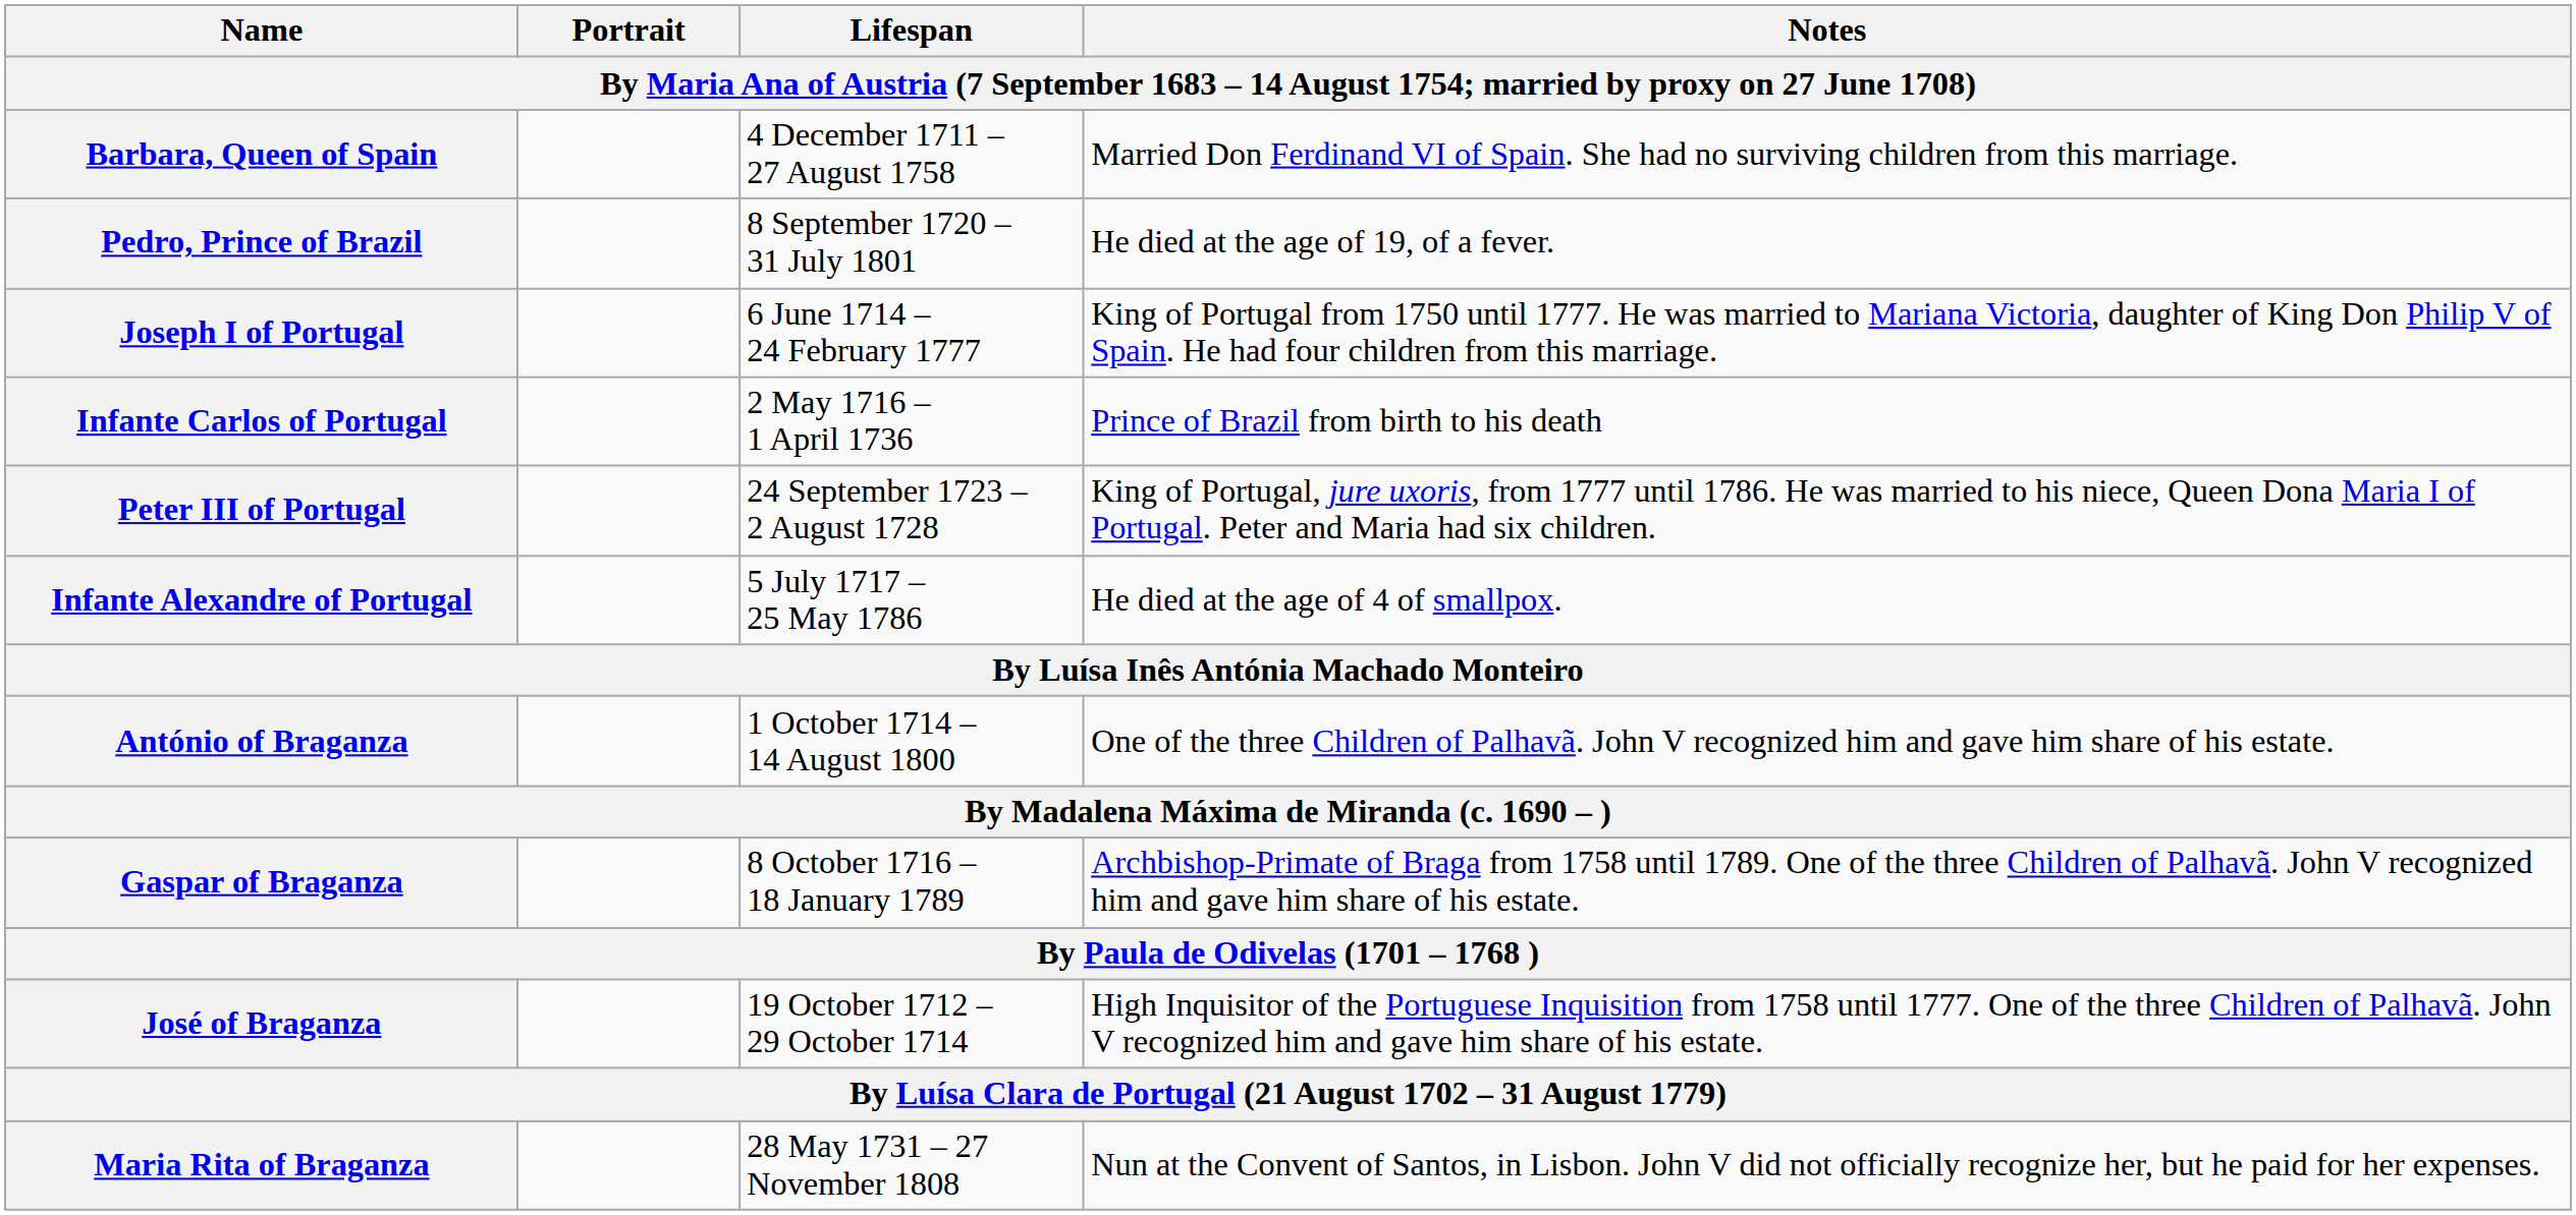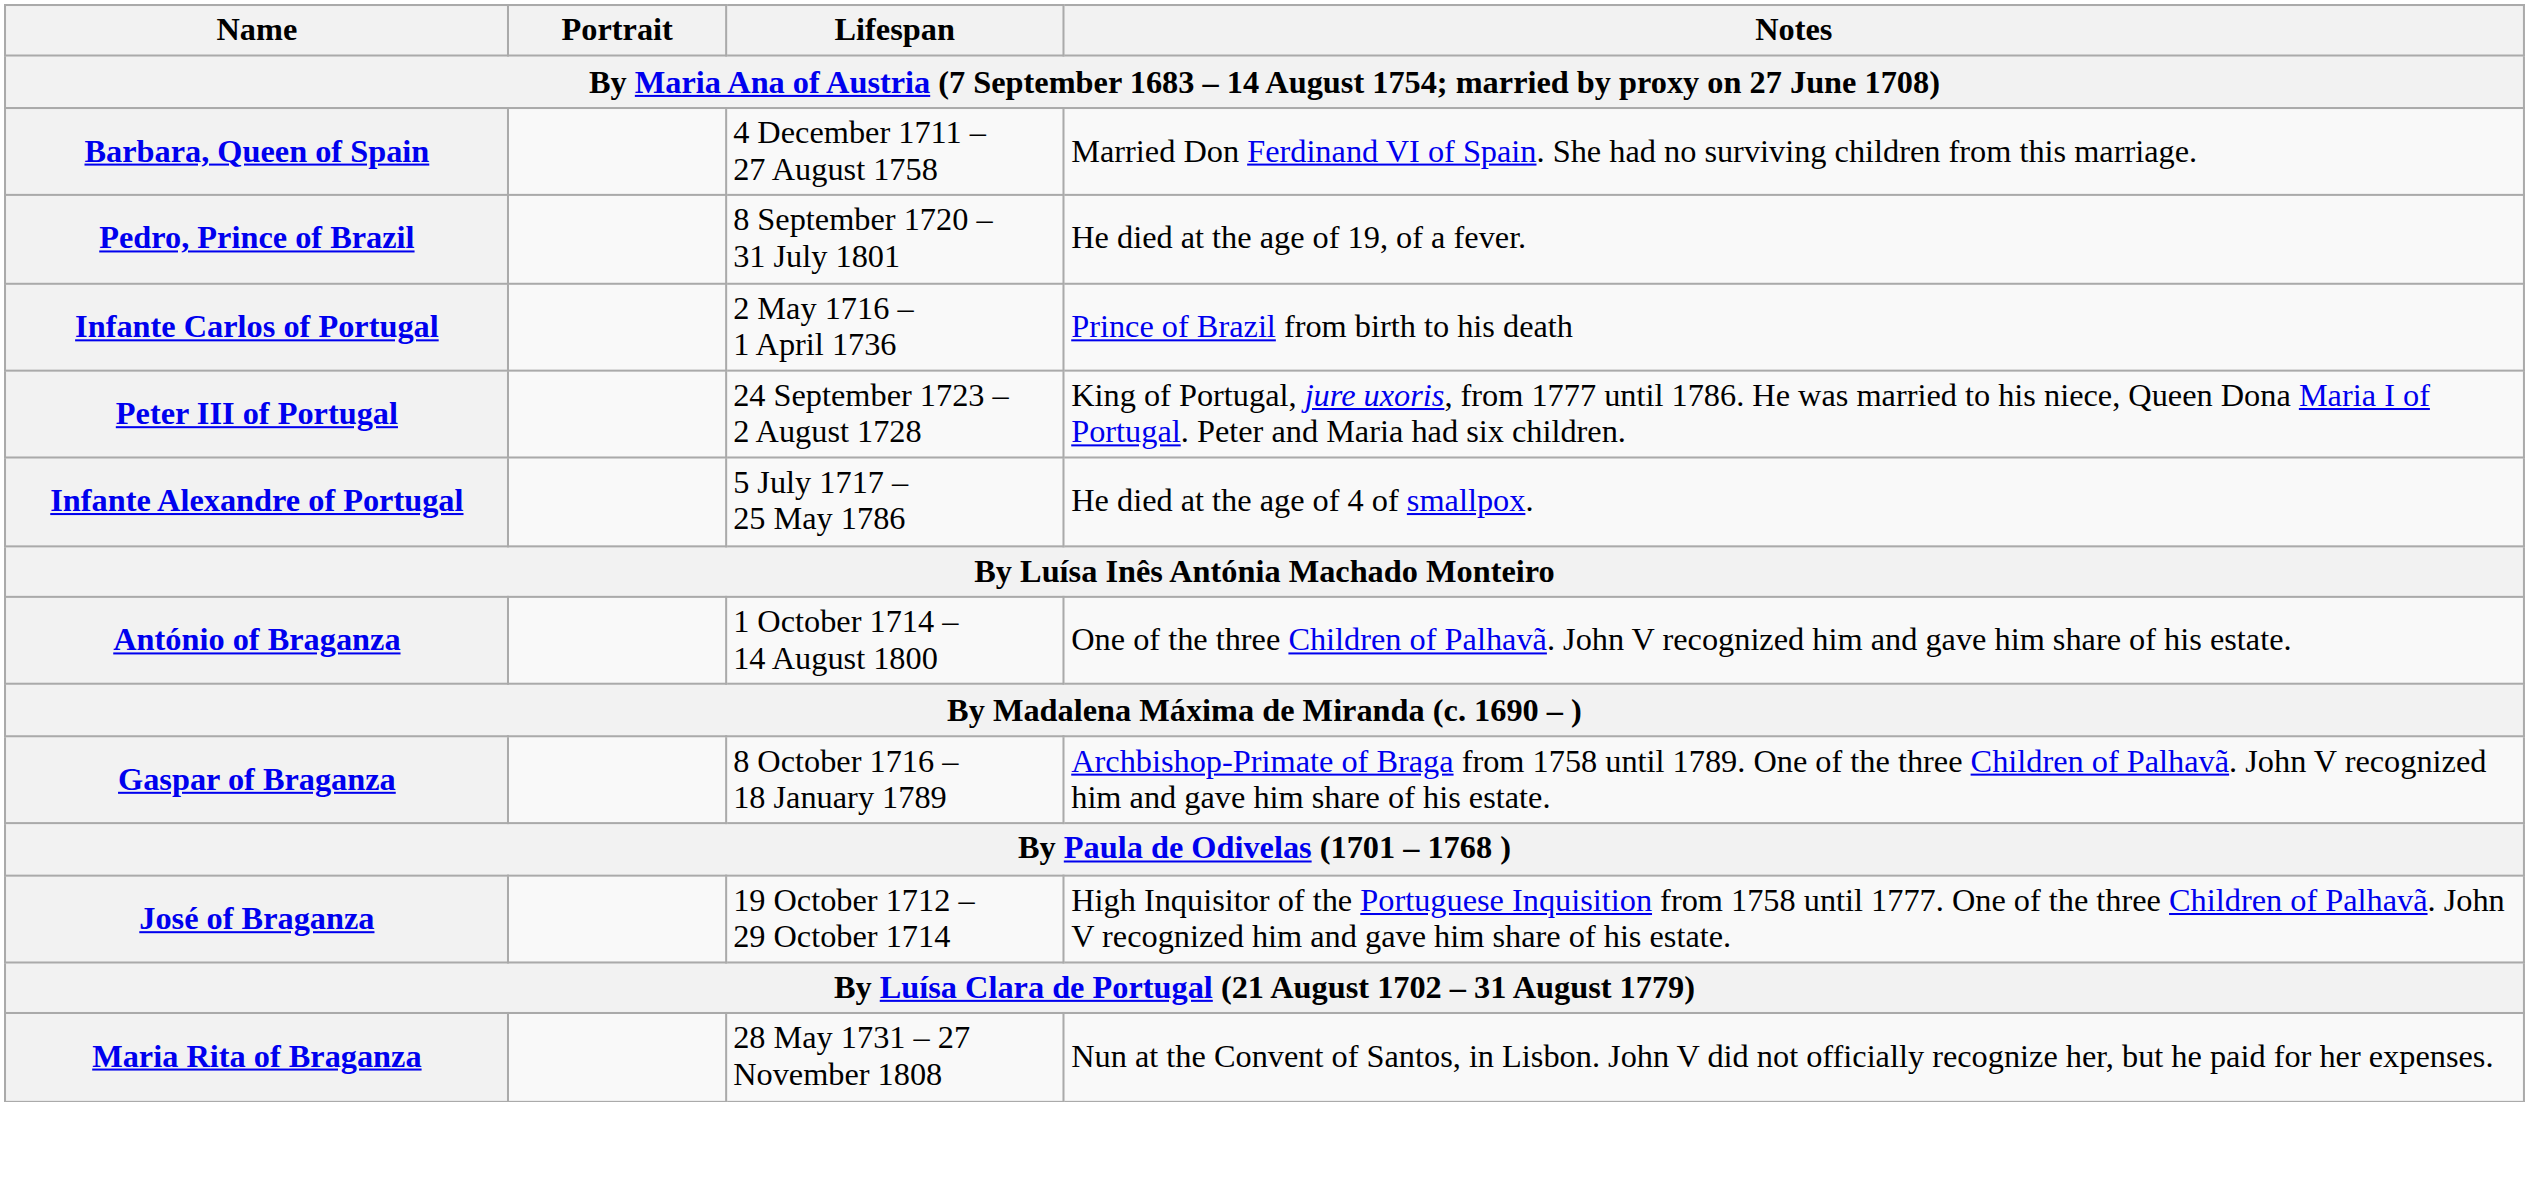- row: Joseph I of Portugal | 6 June 1714 – 24 February 1777 | King of Portugal from 1750 until 1777. He was married to Mariana Victoria, daughter of King Don Philip V of Spain. He had four children from this marriage.
